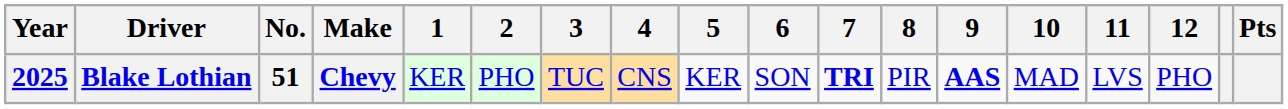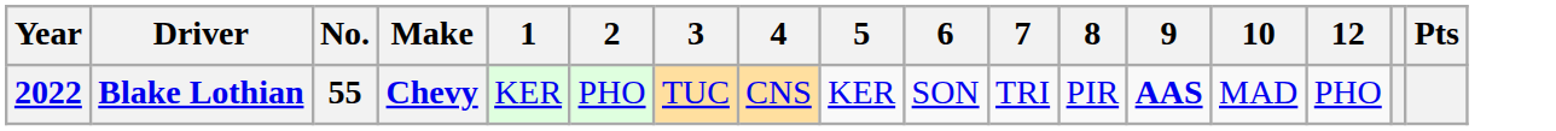- column: 11 | LVS
Blake Lothian | Year: 2025 -> 2022
Blake Lothian | No.: 51 -> 55
Blake Lothian | 7: bold -> normal
